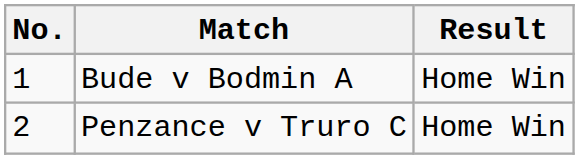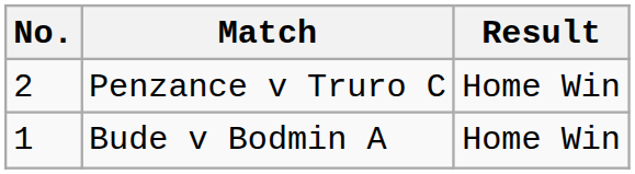rows swapped: Bude v Bodmin A <-> Penzance v Truro C
